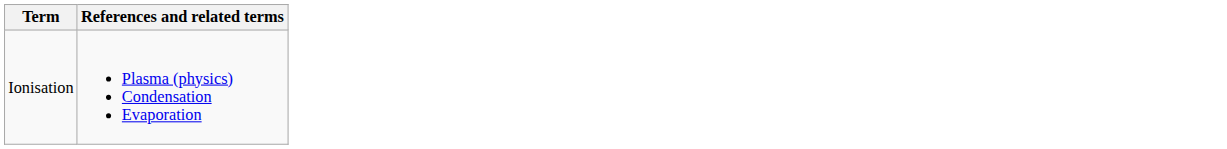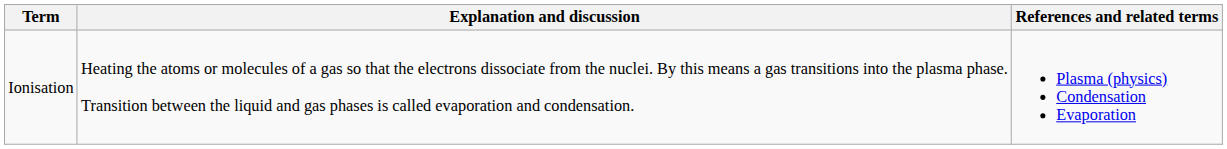+ column: Explanation and discussion | Heating the atoms or molecules of a gas so that the electrons dissociate from the nuclei. By this means a gas transitions into the plasma phase. Transition between the liquid and gas phases is called evaporation and condensation.
